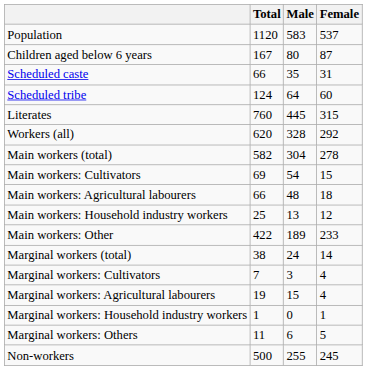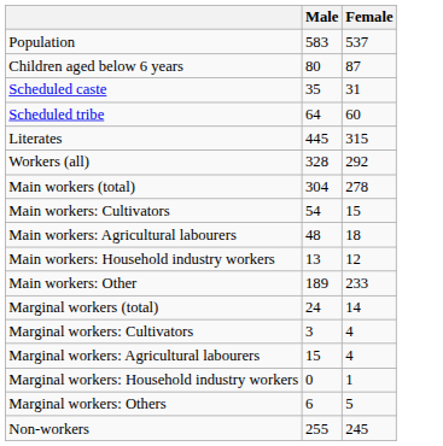- column: Total | 1120 | 167 | 66 | 124 | 760 | 620 | 582 | 69 | 66 | 25 | 422 | 38 | 7 | 19 | 1 | 11 | 500
